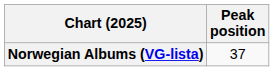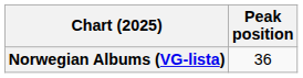Norwegian Albums (VG-lista) | Peak position: 37 -> 36
